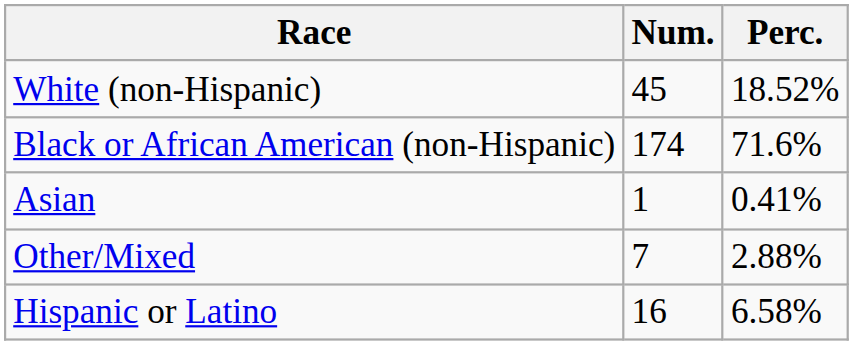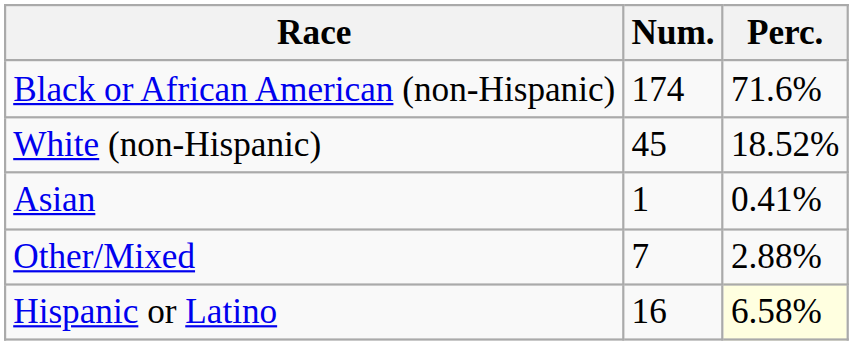rows swapped: White (non-Hispanic) <-> Black or African American (non-Hispanic)
Hispanic or Latino | Perc.: no background -> lightyellow background
